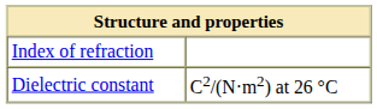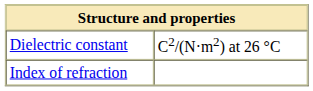rows swapped: Index of refraction <-> Dielectric constant
